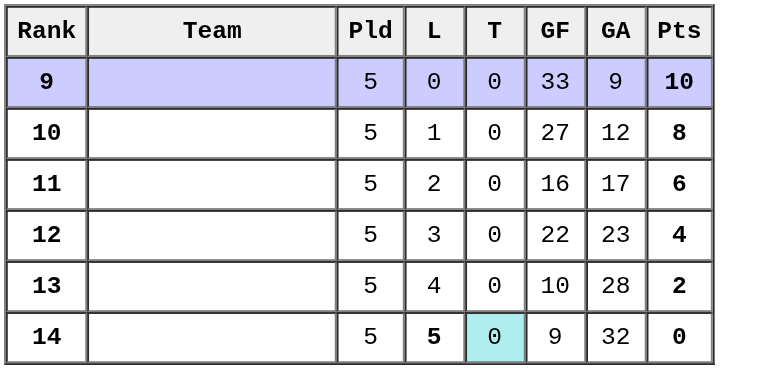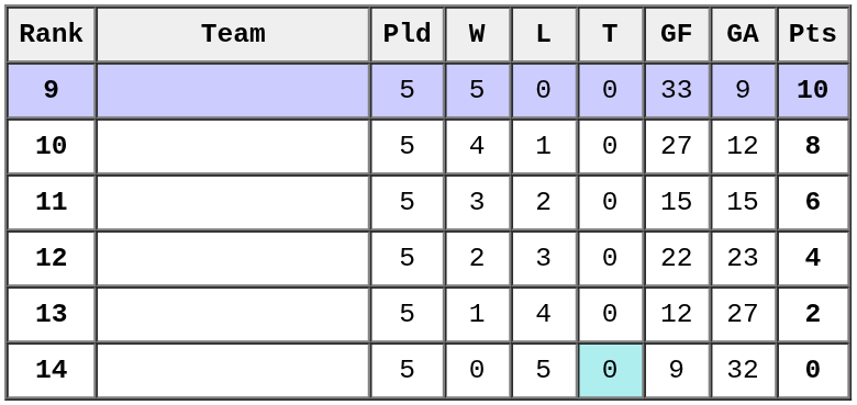+ column: W | 5 | 4 | 3 | 2 | 1 | 0
11 | GF: 16 -> 15
11 | GA: 17 -> 15
13 | GF: 10 -> 12
13 | GA: 28 -> 27
14 | L: bold -> normal
